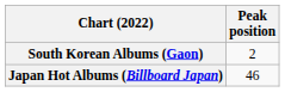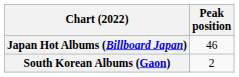rows swapped: Japan Hot Albums (Billboard Japan) <-> South Korean Albums (Gaon)
